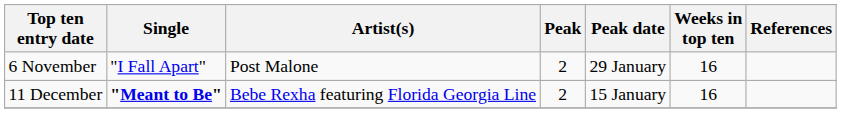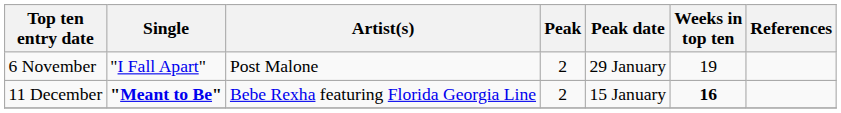6 November | Weeks in top ten: 16 -> 19
11 December | Weeks in top ten: normal -> bold
